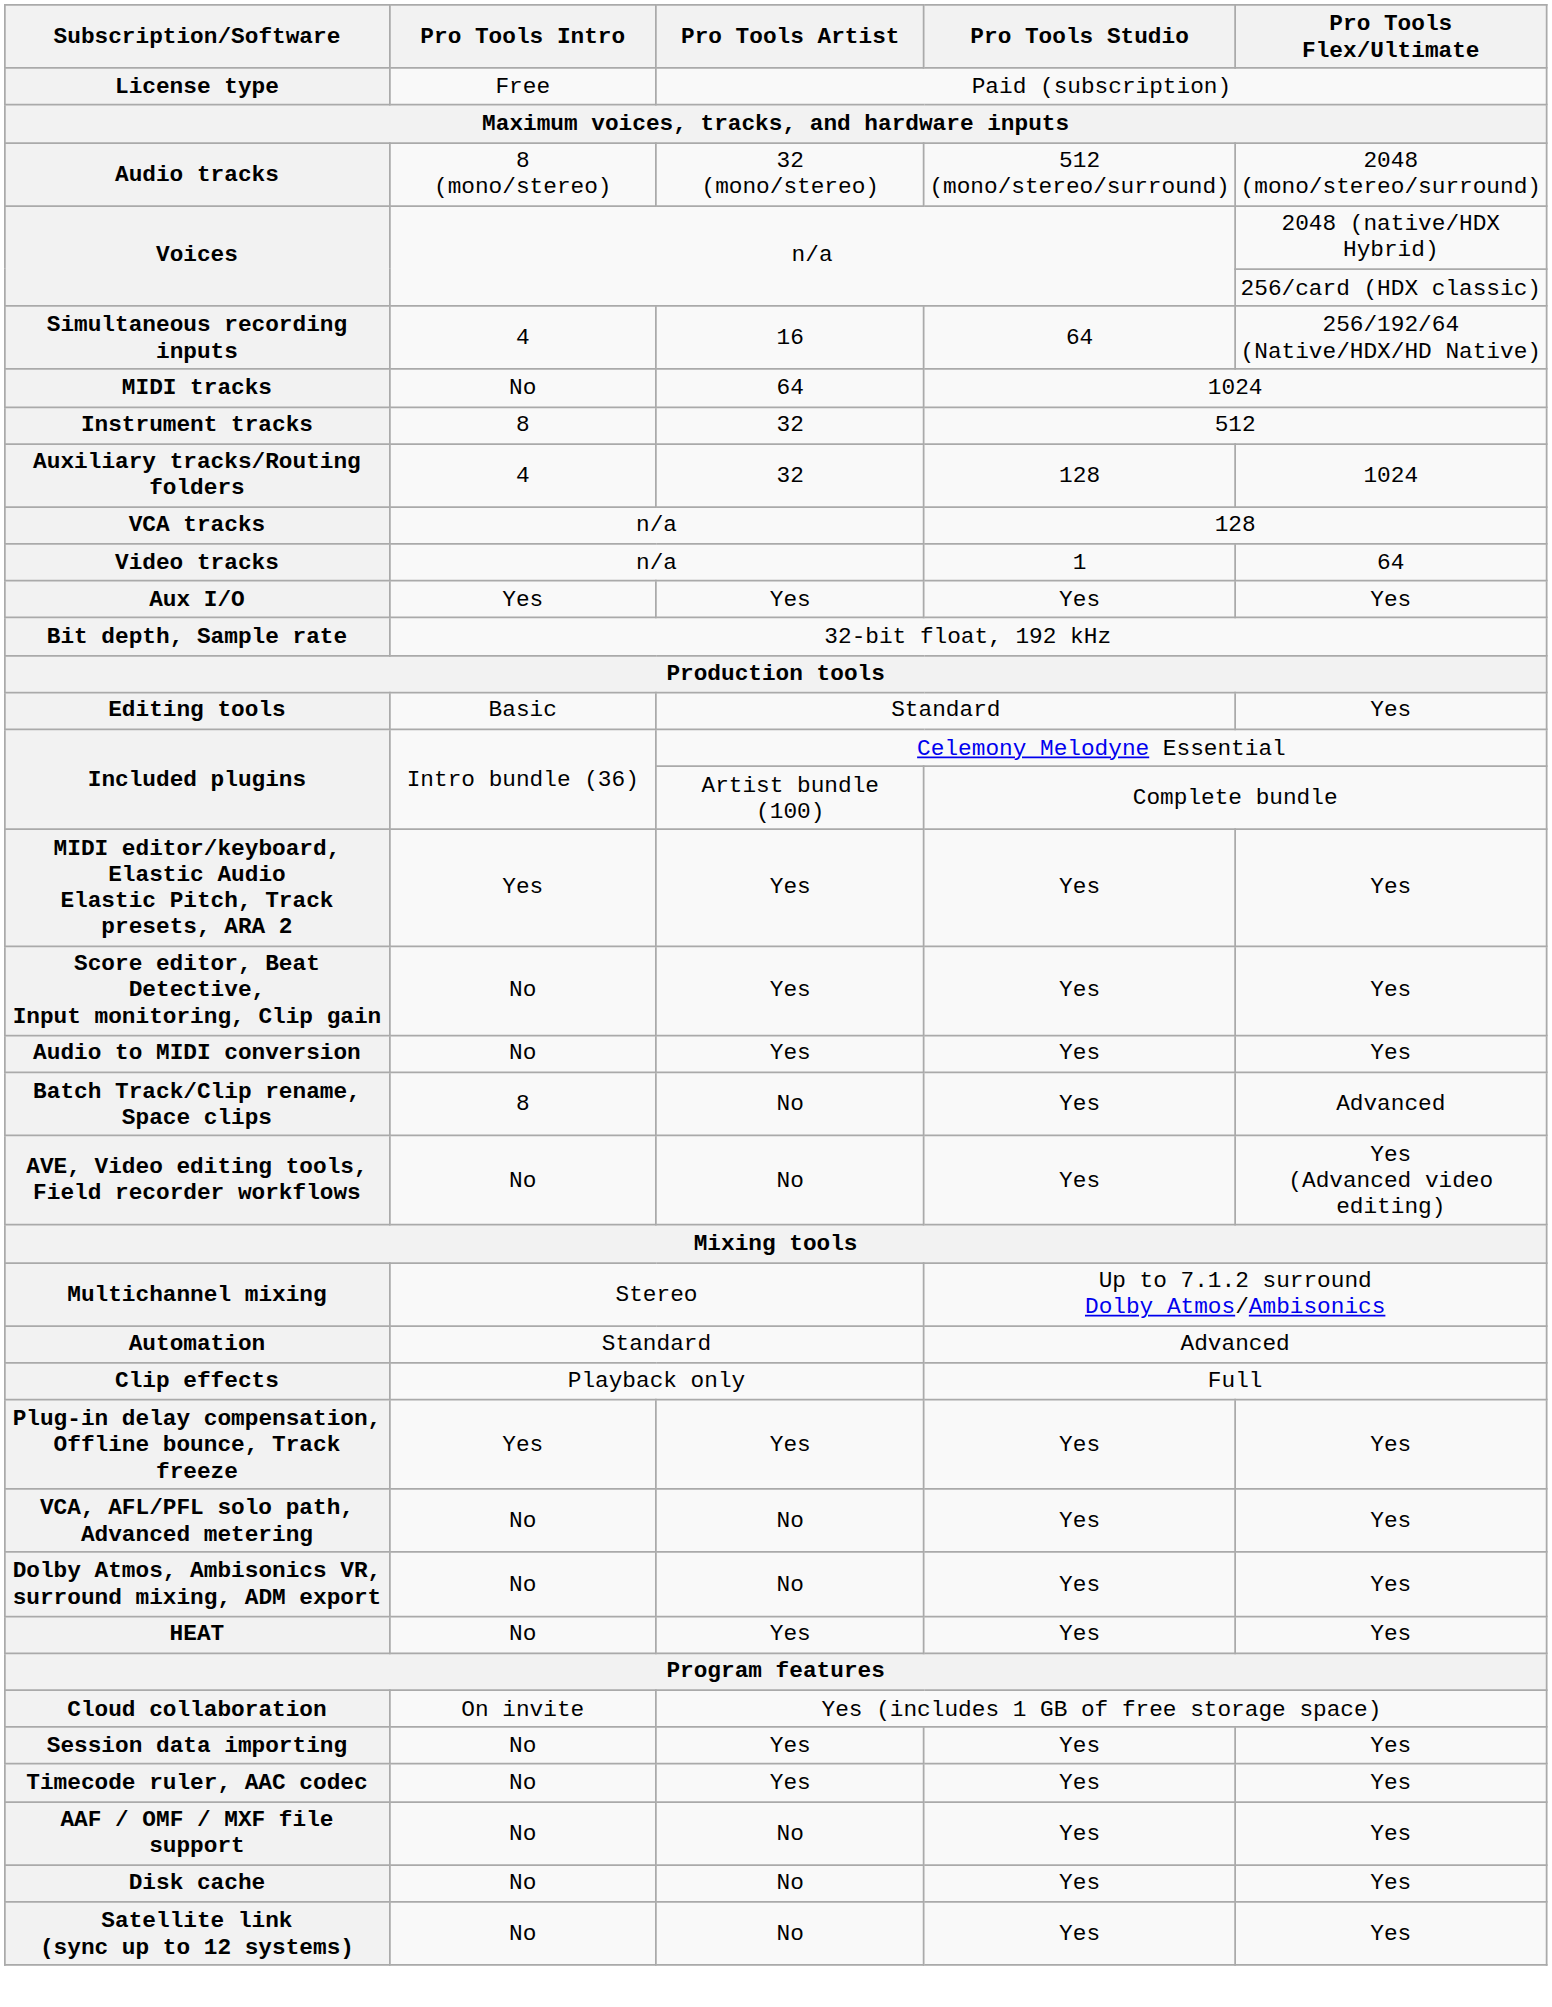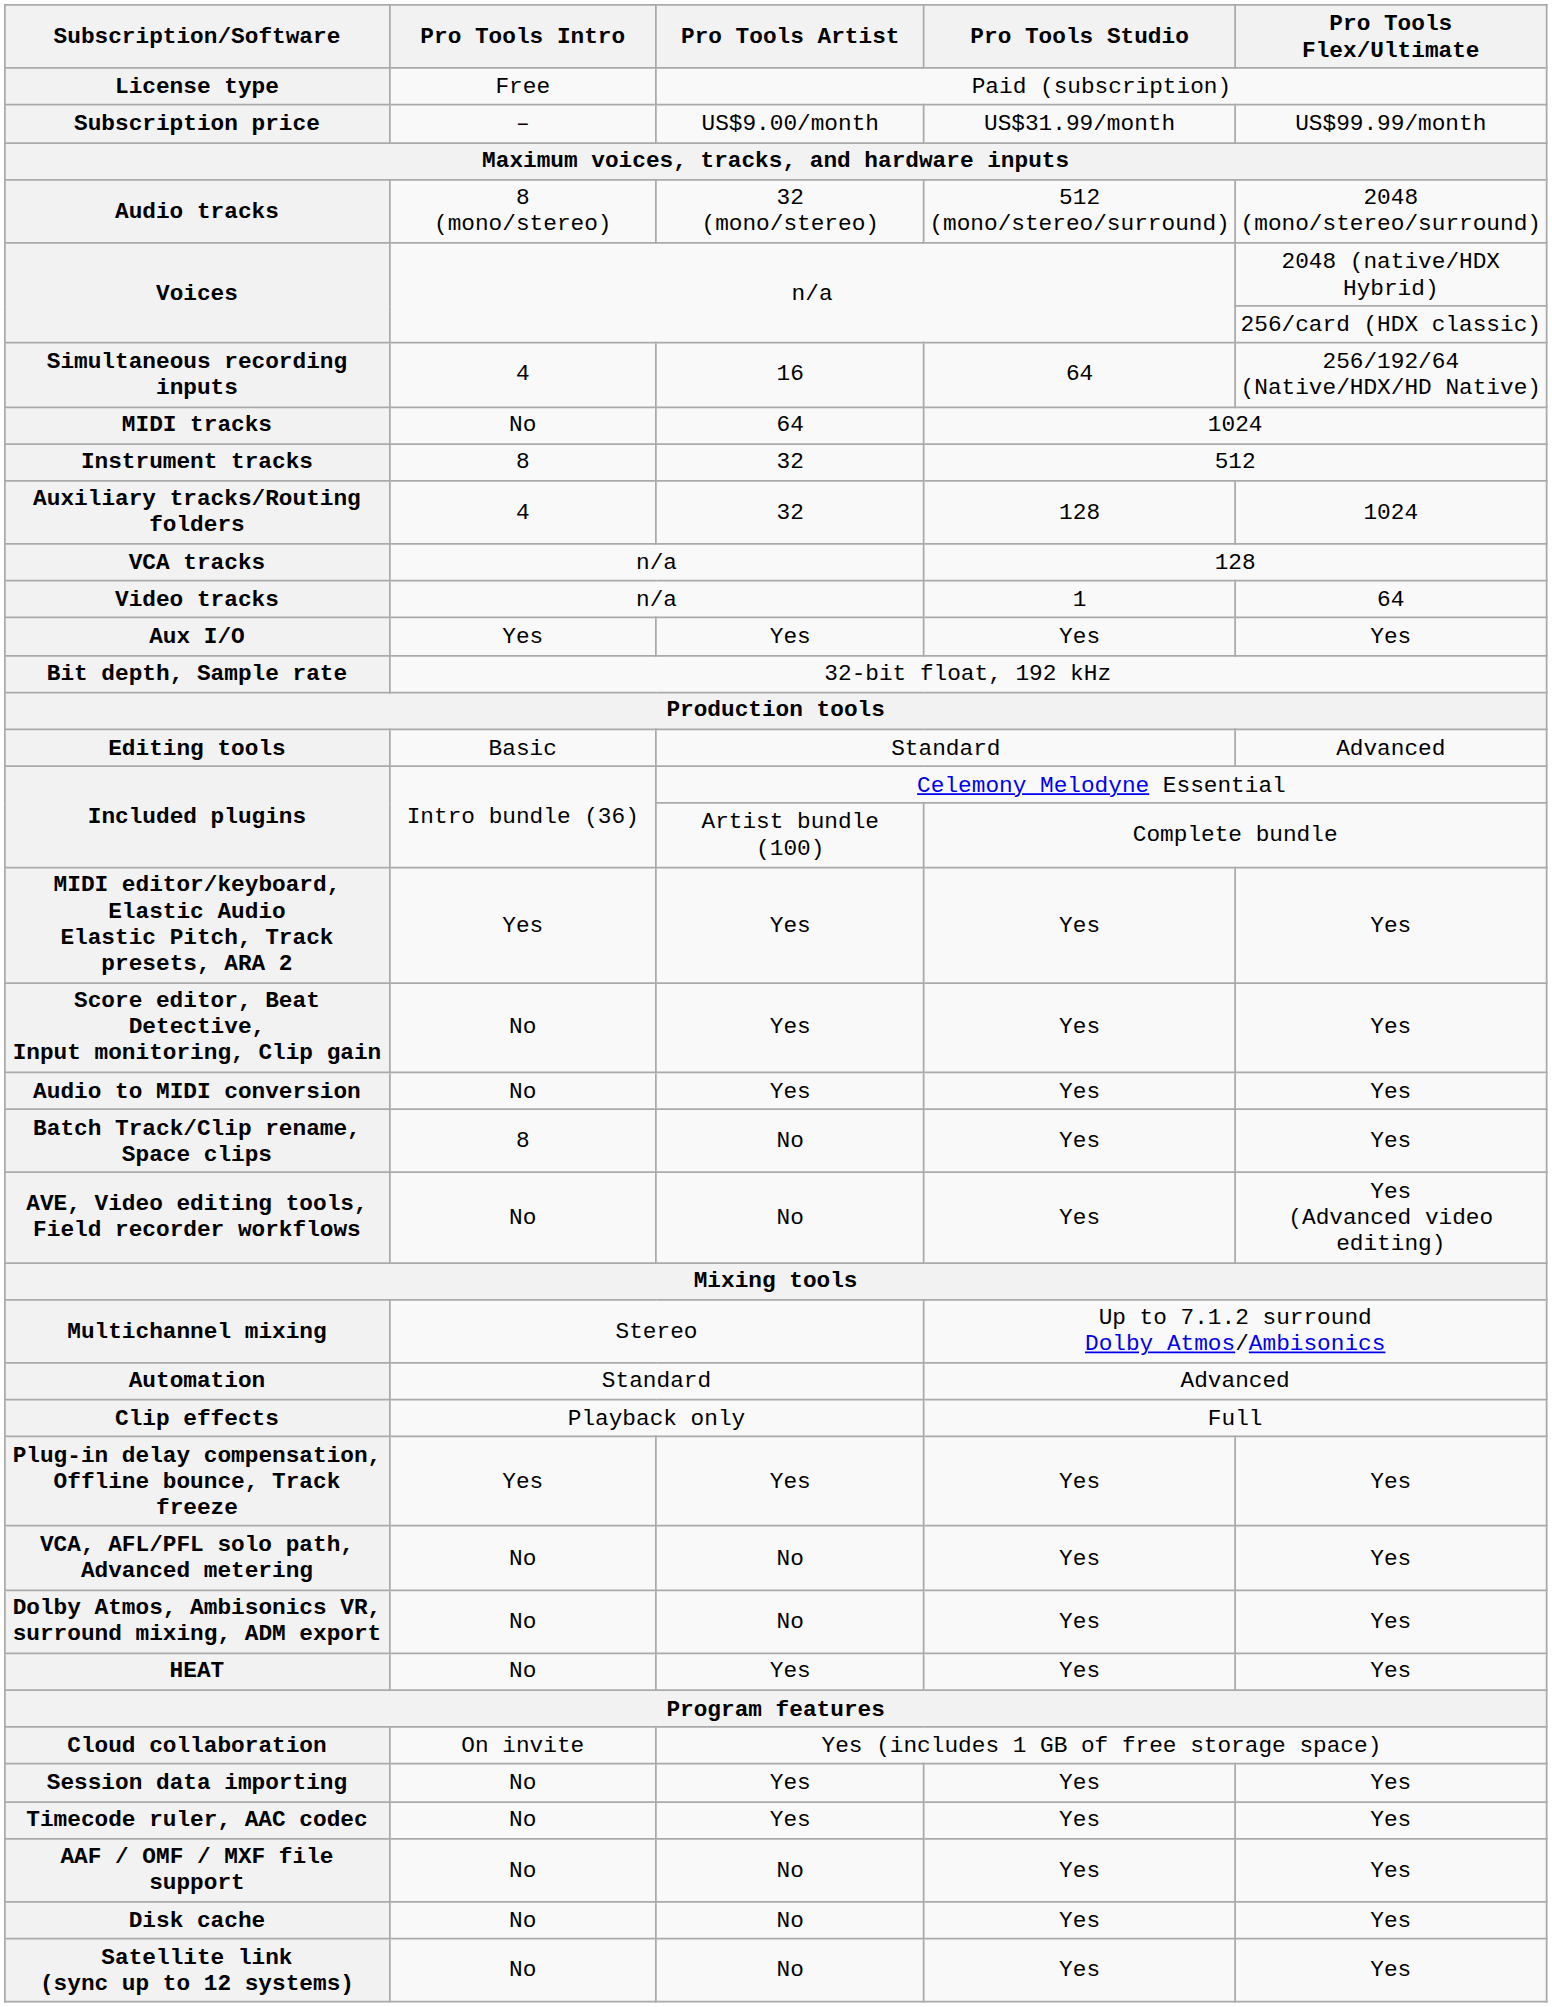+ row: Subscription price | – | US$9.00/month | US$31.99/month | US$99.99/month
Editing tools | Pro Tools Flex/Ultimate: Yes -> Advanced
Batch Track/Clip rename, Space clips | Pro Tools Flex/Ultimate: Advanced -> Yes
